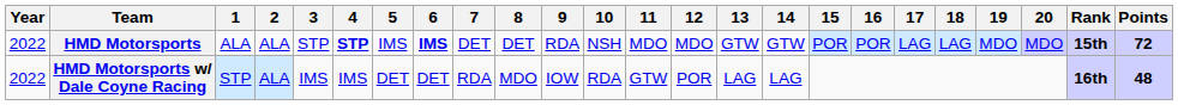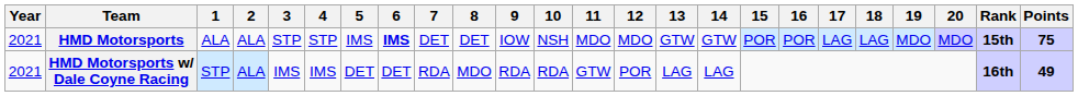HMD Motorsports | Year: 2022 -> 2021
HMD Motorsports | 4: bold -> normal
HMD Motorsports | 9: RDA -> IOW
HMD Motorsports | Points: 72 -> 75
HMD Motorsports w/ Dale Coyne Racing | Year: 2022 -> 2021
HMD Motorsports w/ Dale Coyne Racing | 9: IOW -> RDA
HMD Motorsports w/ Dale Coyne Racing | Points: 48 -> 49
